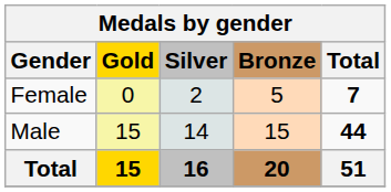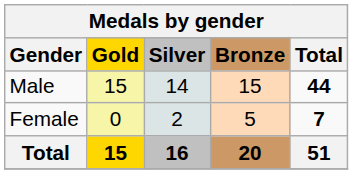rows swapped: Male <-> Female
